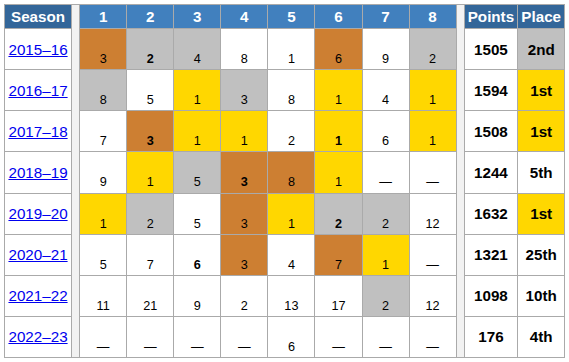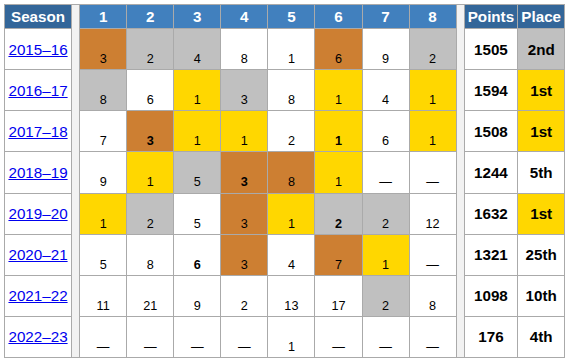2015–16 | 2: bold -> normal
2016–17 | 2: 5 -> 6
2020–21 | 2: 7 -> 8
2021–22 | 8: 12 -> 8
2022–23 | 5: 6 -> 1
